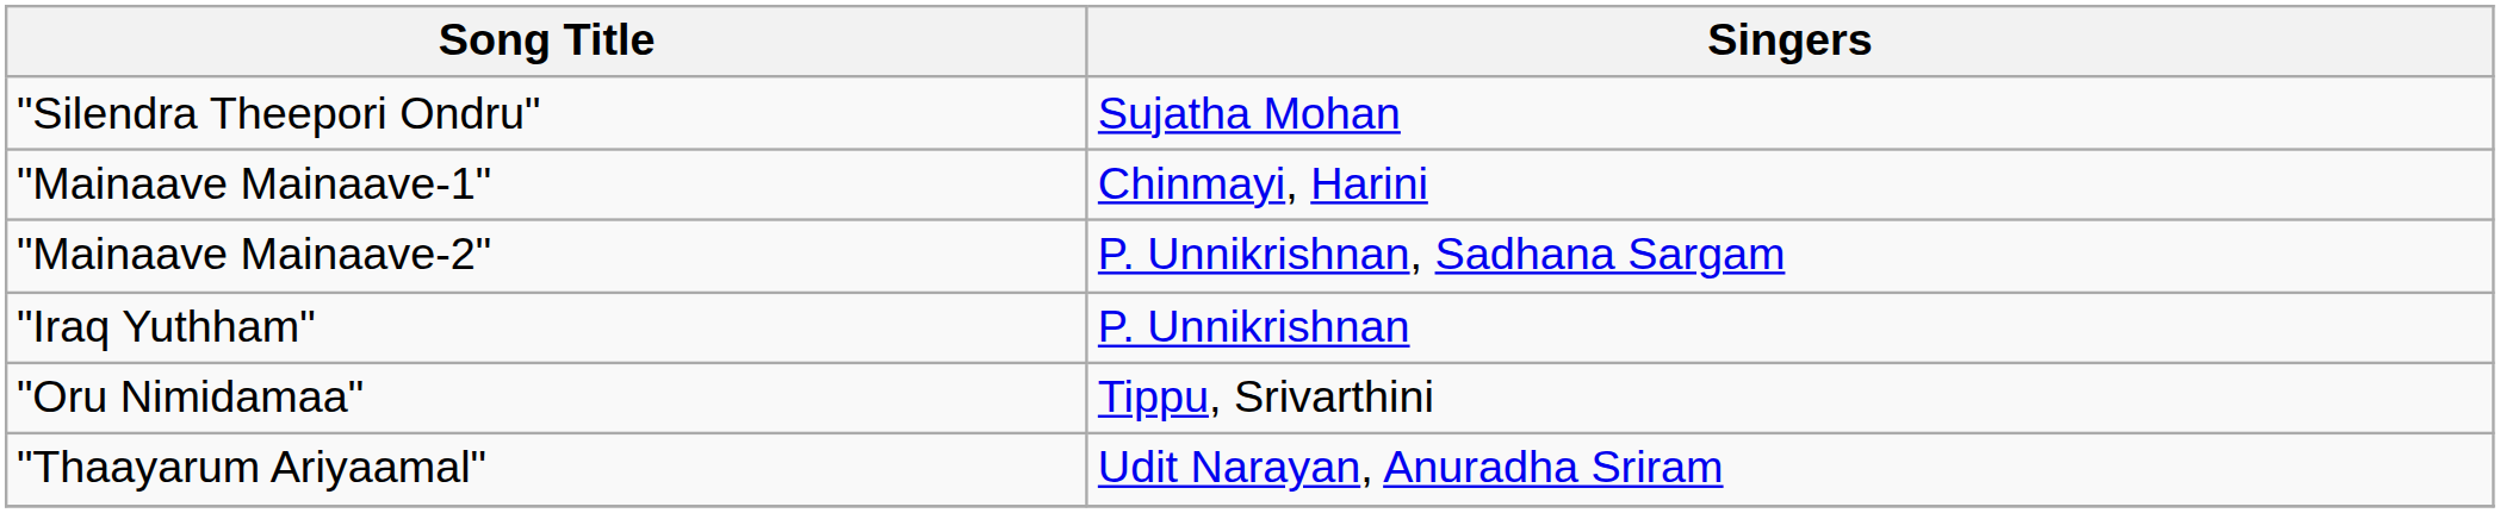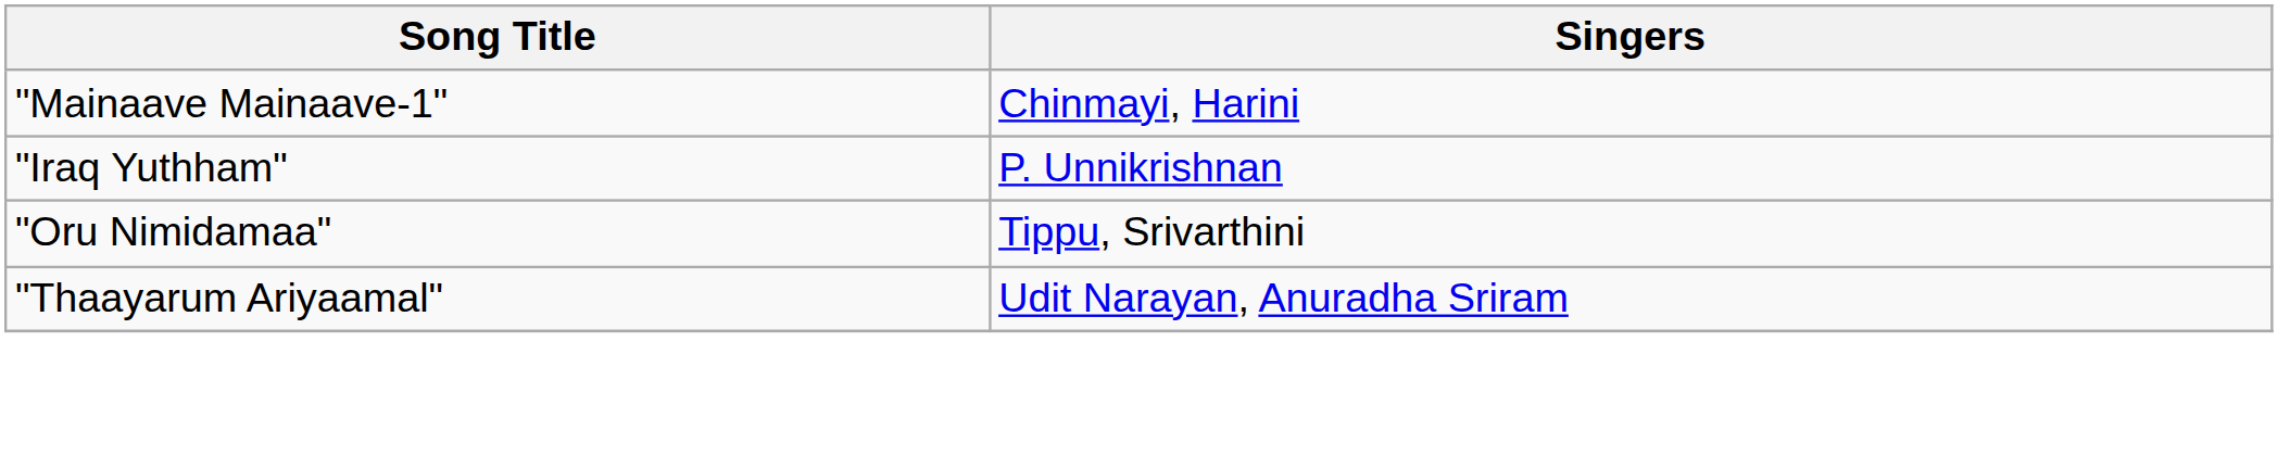- row: "Silendra Theepori Ondru" | Sujatha Mohan
- row: "Mainaave Mainaave-2" | P. Unnikrishnan, Sadhana Sargam
